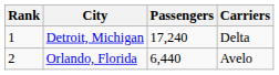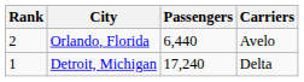rows swapped: Detroit, Michigan <-> Orlando, Florida
